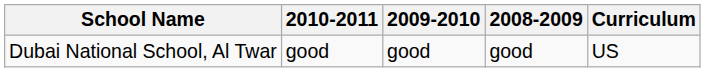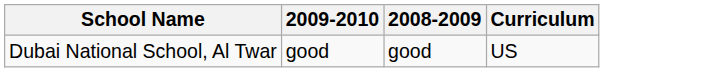- column: 2010-2011 | good
